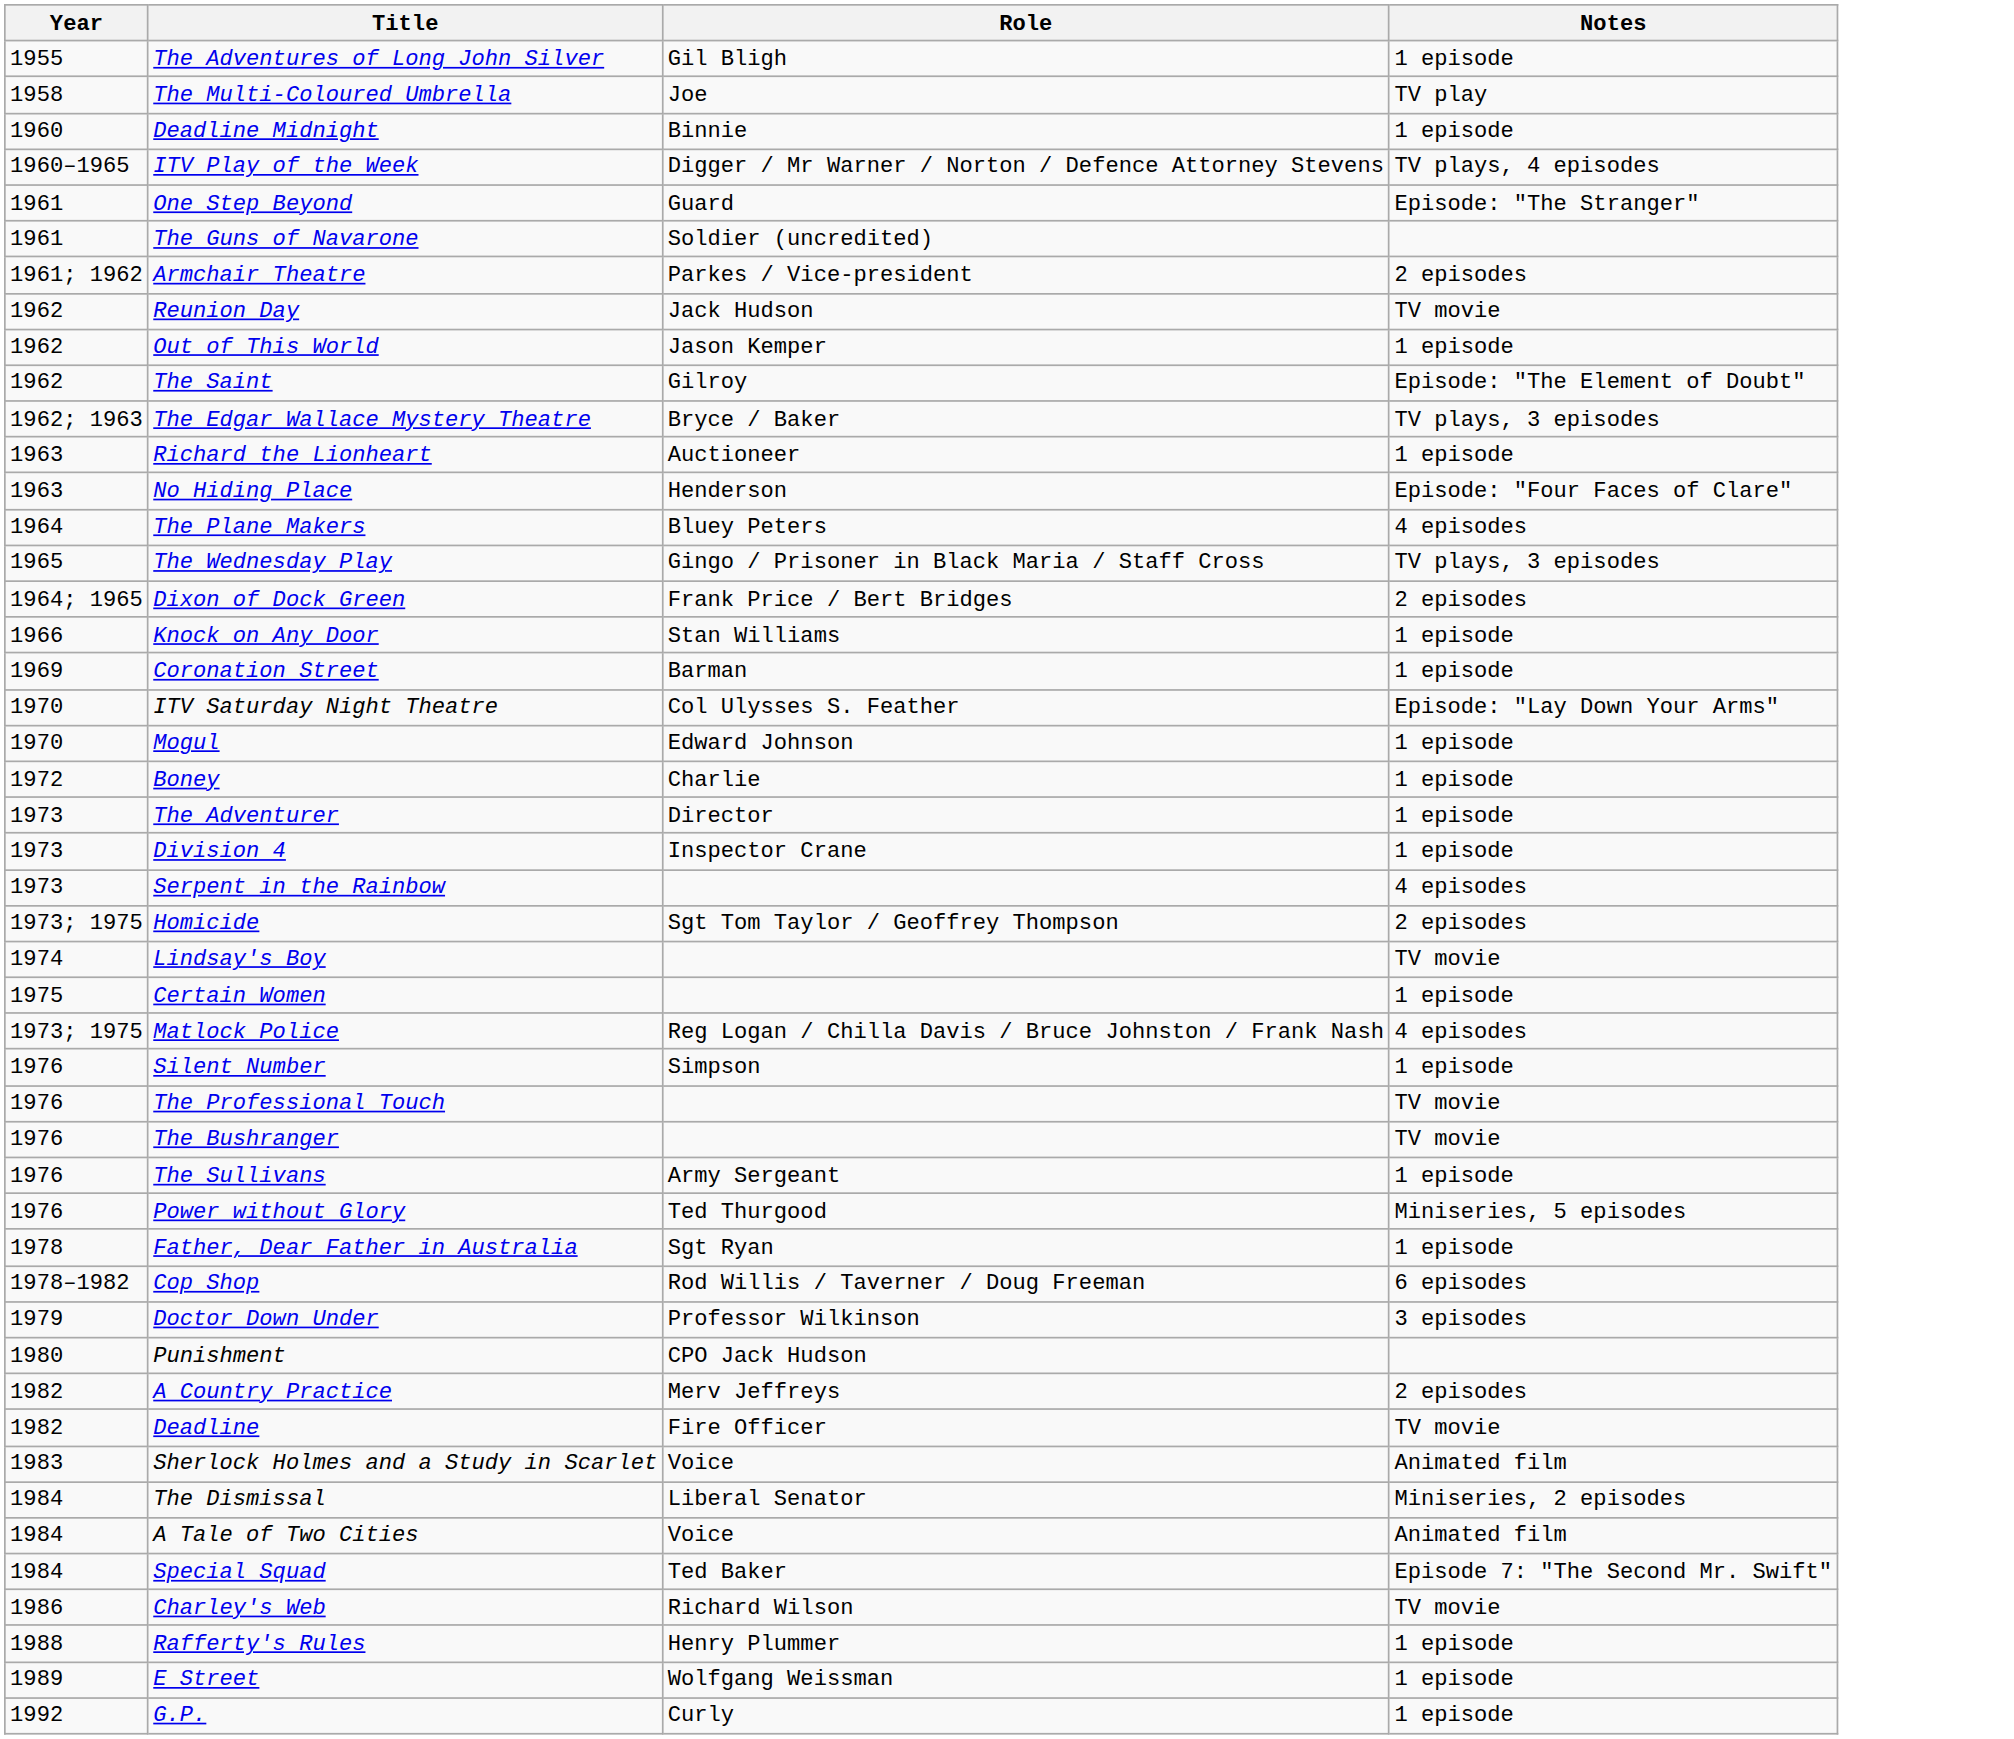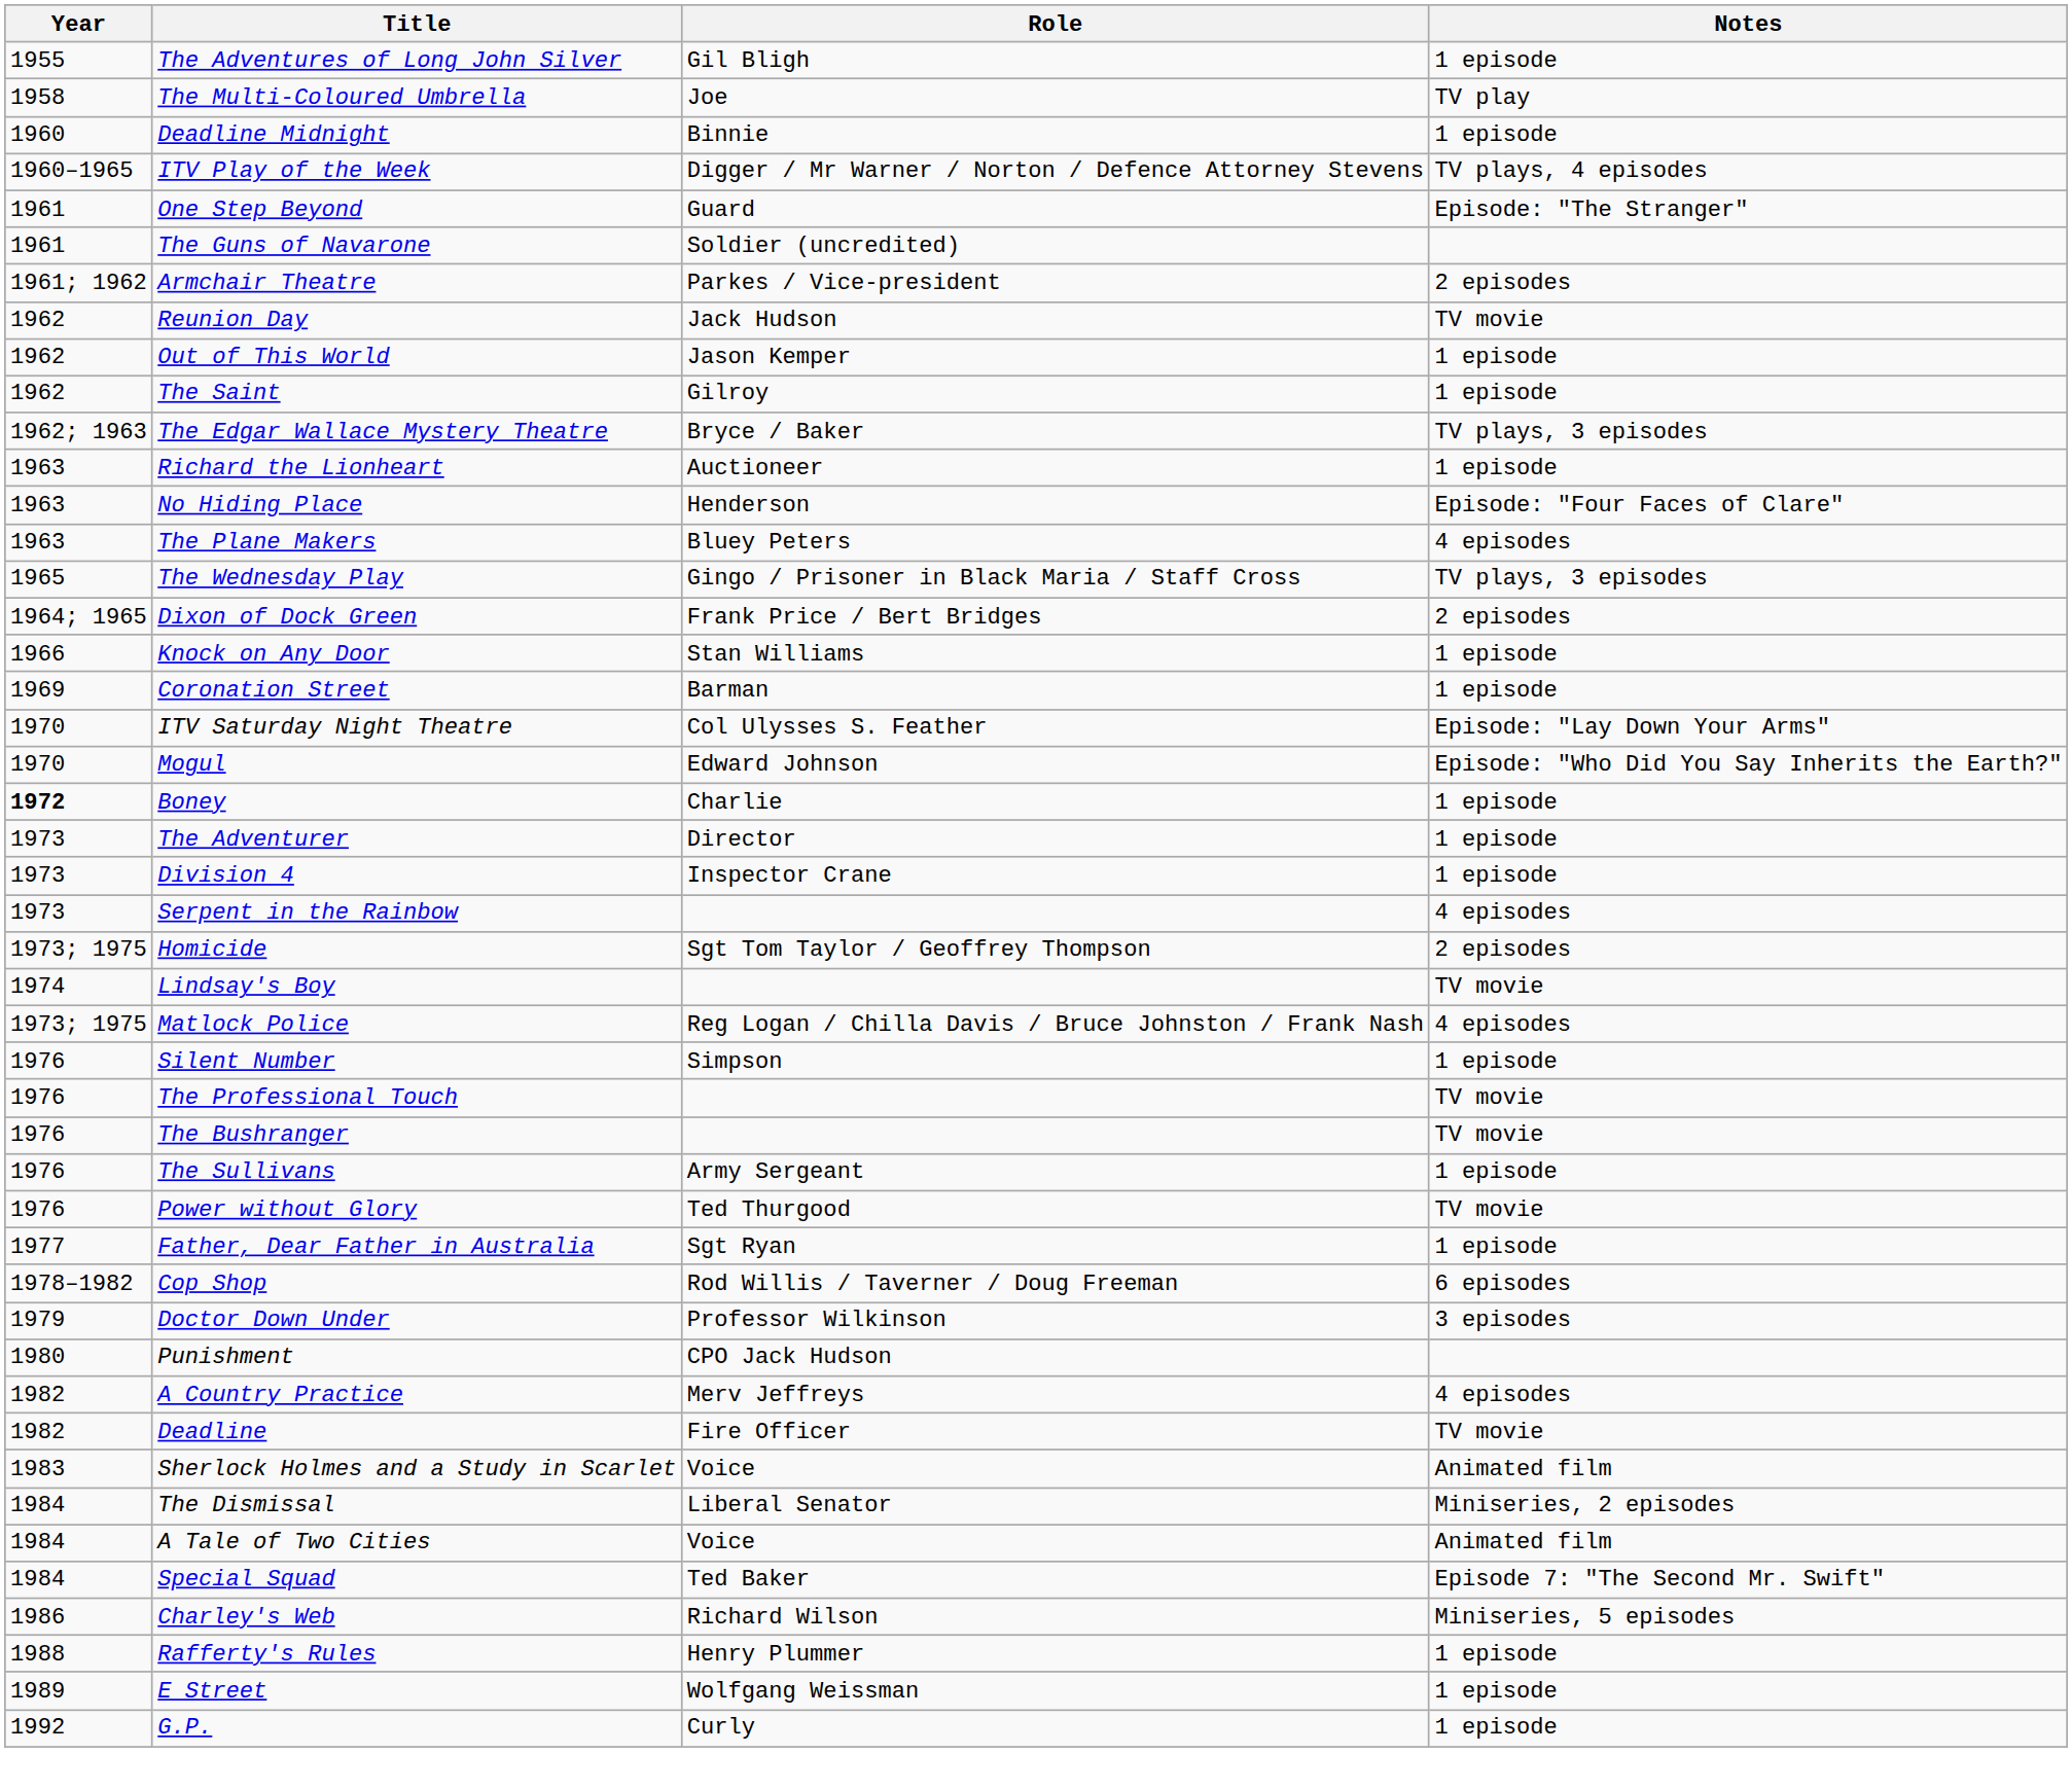The Saint | Notes: Episode: "The Element of Doubt" -> 1 episode
The Plane Makers | Year: 1964 -> 1963
Mogul | Notes: 1 episode -> Episode: "Who Did You Say Inherits the Earth?"
Boney | Year: normal -> bold
- row: 1975 | Certain Women | 1 episode
Power without Glory | Notes: Miniseries, 5 episodes -> TV movie
Father, Dear Father in Australia | Year: 1978 -> 1977
A Country Practice | Notes: 2 episodes -> 4 episodes
Charley's Web | Notes: TV movie -> Miniseries, 5 episodes
